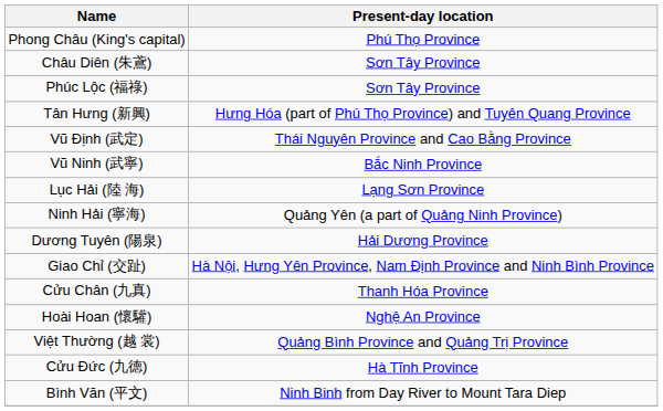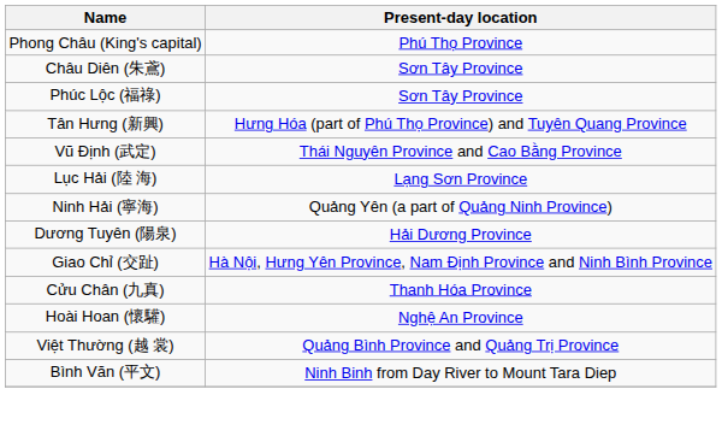- row: Vũ Ninh (武寧) | Bắc Ninh Province
- row: Cửu Đức (九德) | Hà Tĩnh Province
